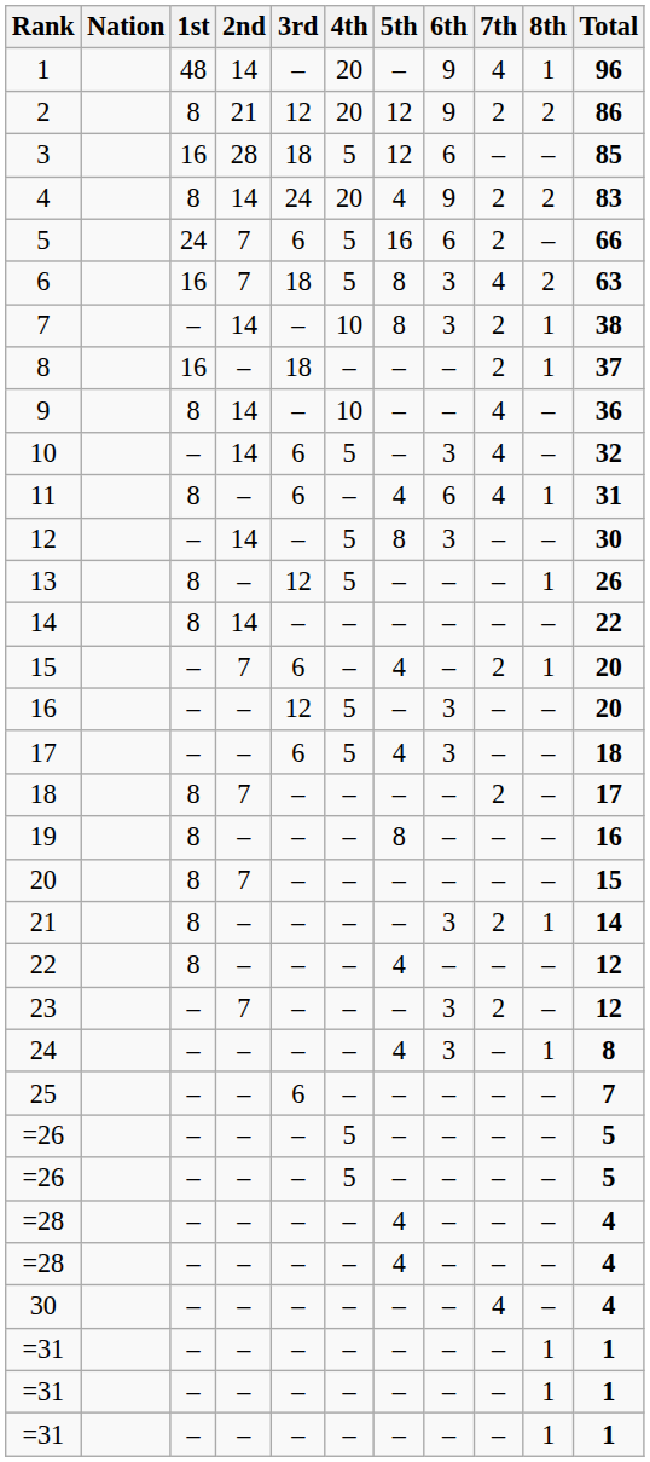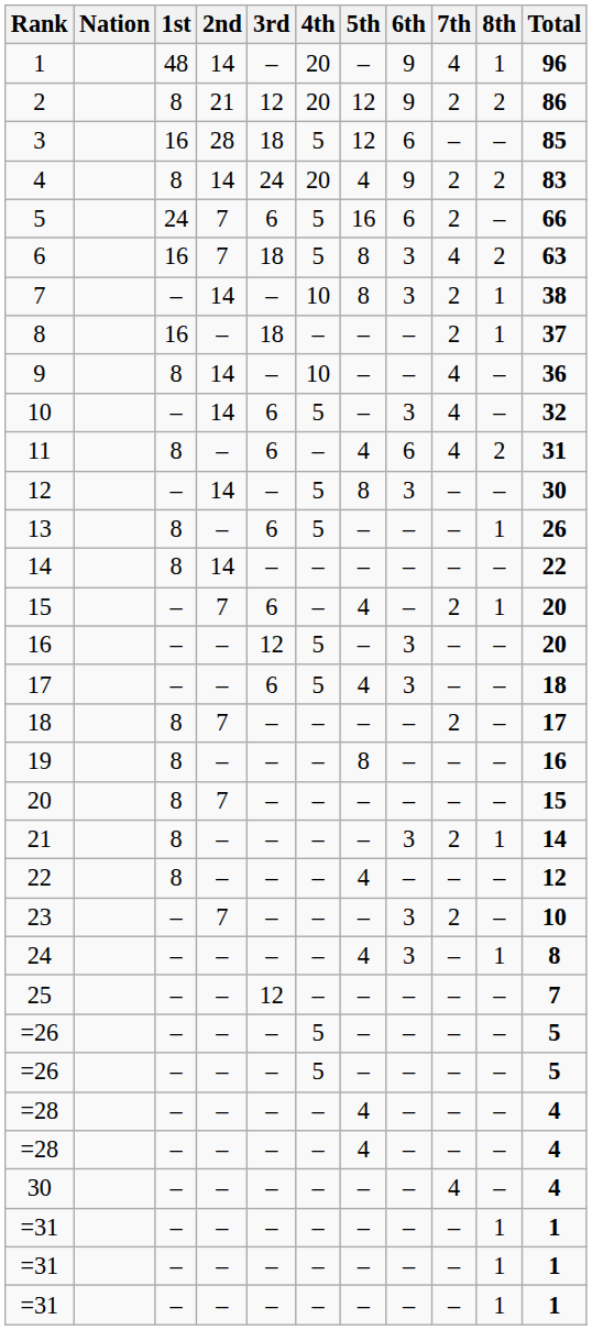11 | 8th: 1 -> 2
13 | 3rd: 12 -> 6
23 | Total: 12 -> 10
25 | 3rd: 6 -> 12
